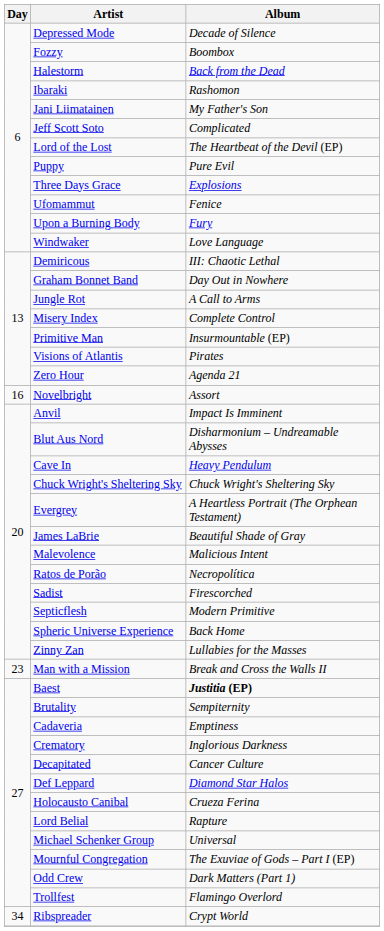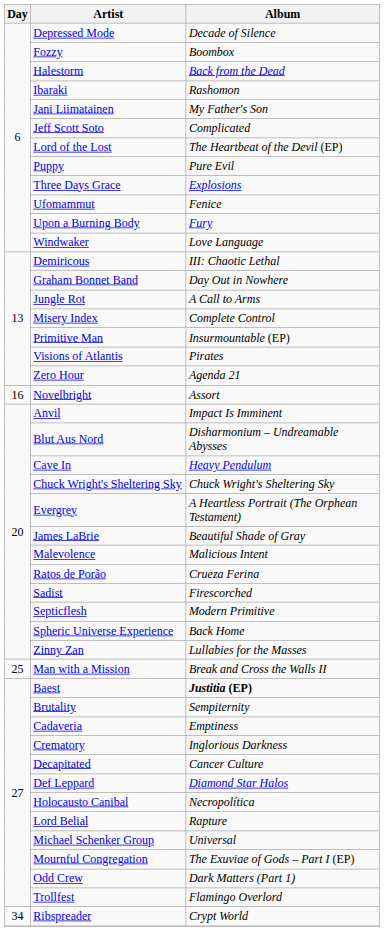Ratos de Porão | Album: Necropolítica -> Crueza Ferina
Man with a Mission | Day: 23 -> 25
Holocausto Canibal | Album: Crueza Ferina -> Necropolítica
